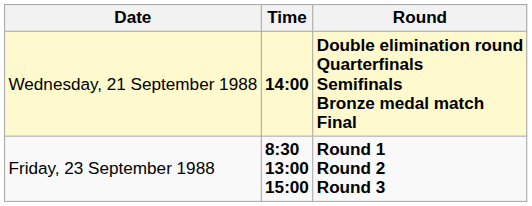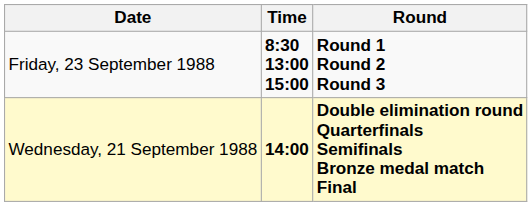rows swapped: Friday, 23 September 1988 <-> Wednesday, 21 September 1988
